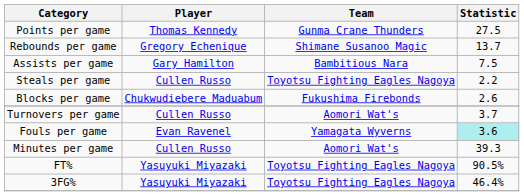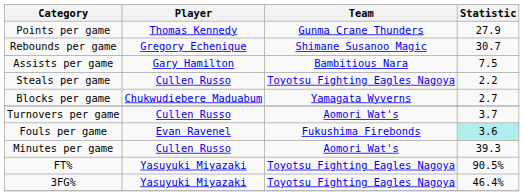Points per game | Statistic: 27.5 -> 27.9
Rebounds per game | Statistic: 13.7 -> 30.7
Blocks per game | Team: Fukushima Firebonds -> Yamagata Wyverns
Blocks per game | Statistic: 2.6 -> 2.7
Fouls per game | Team: Yamagata Wyverns -> Fukushima Firebonds
